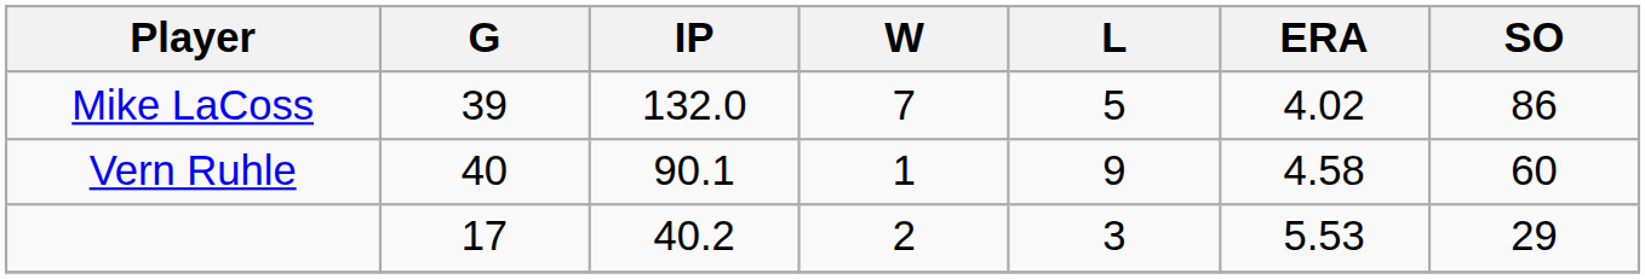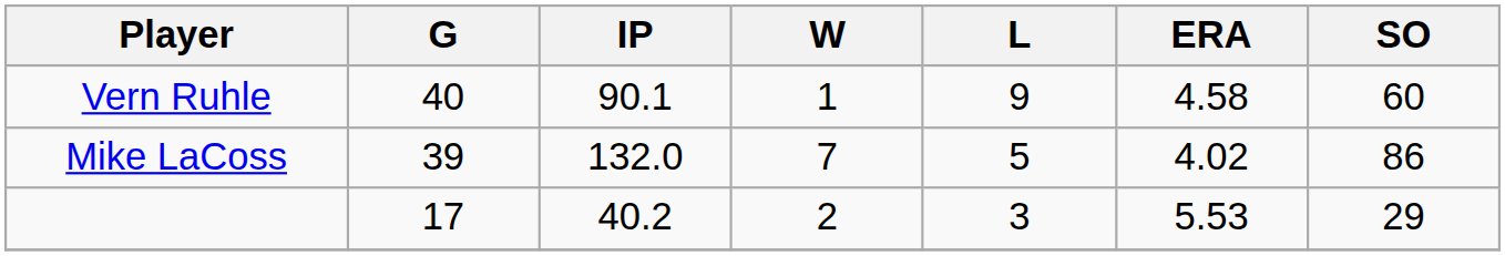rows swapped: Mike LaCoss <-> Vern Ruhle
